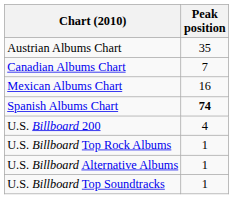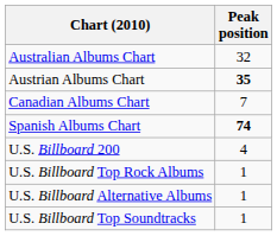+ row: Australian Albums Chart | 32
Austrian Albums Chart | Peak position: normal -> bold
- row: Mexican Albums Chart | 16
